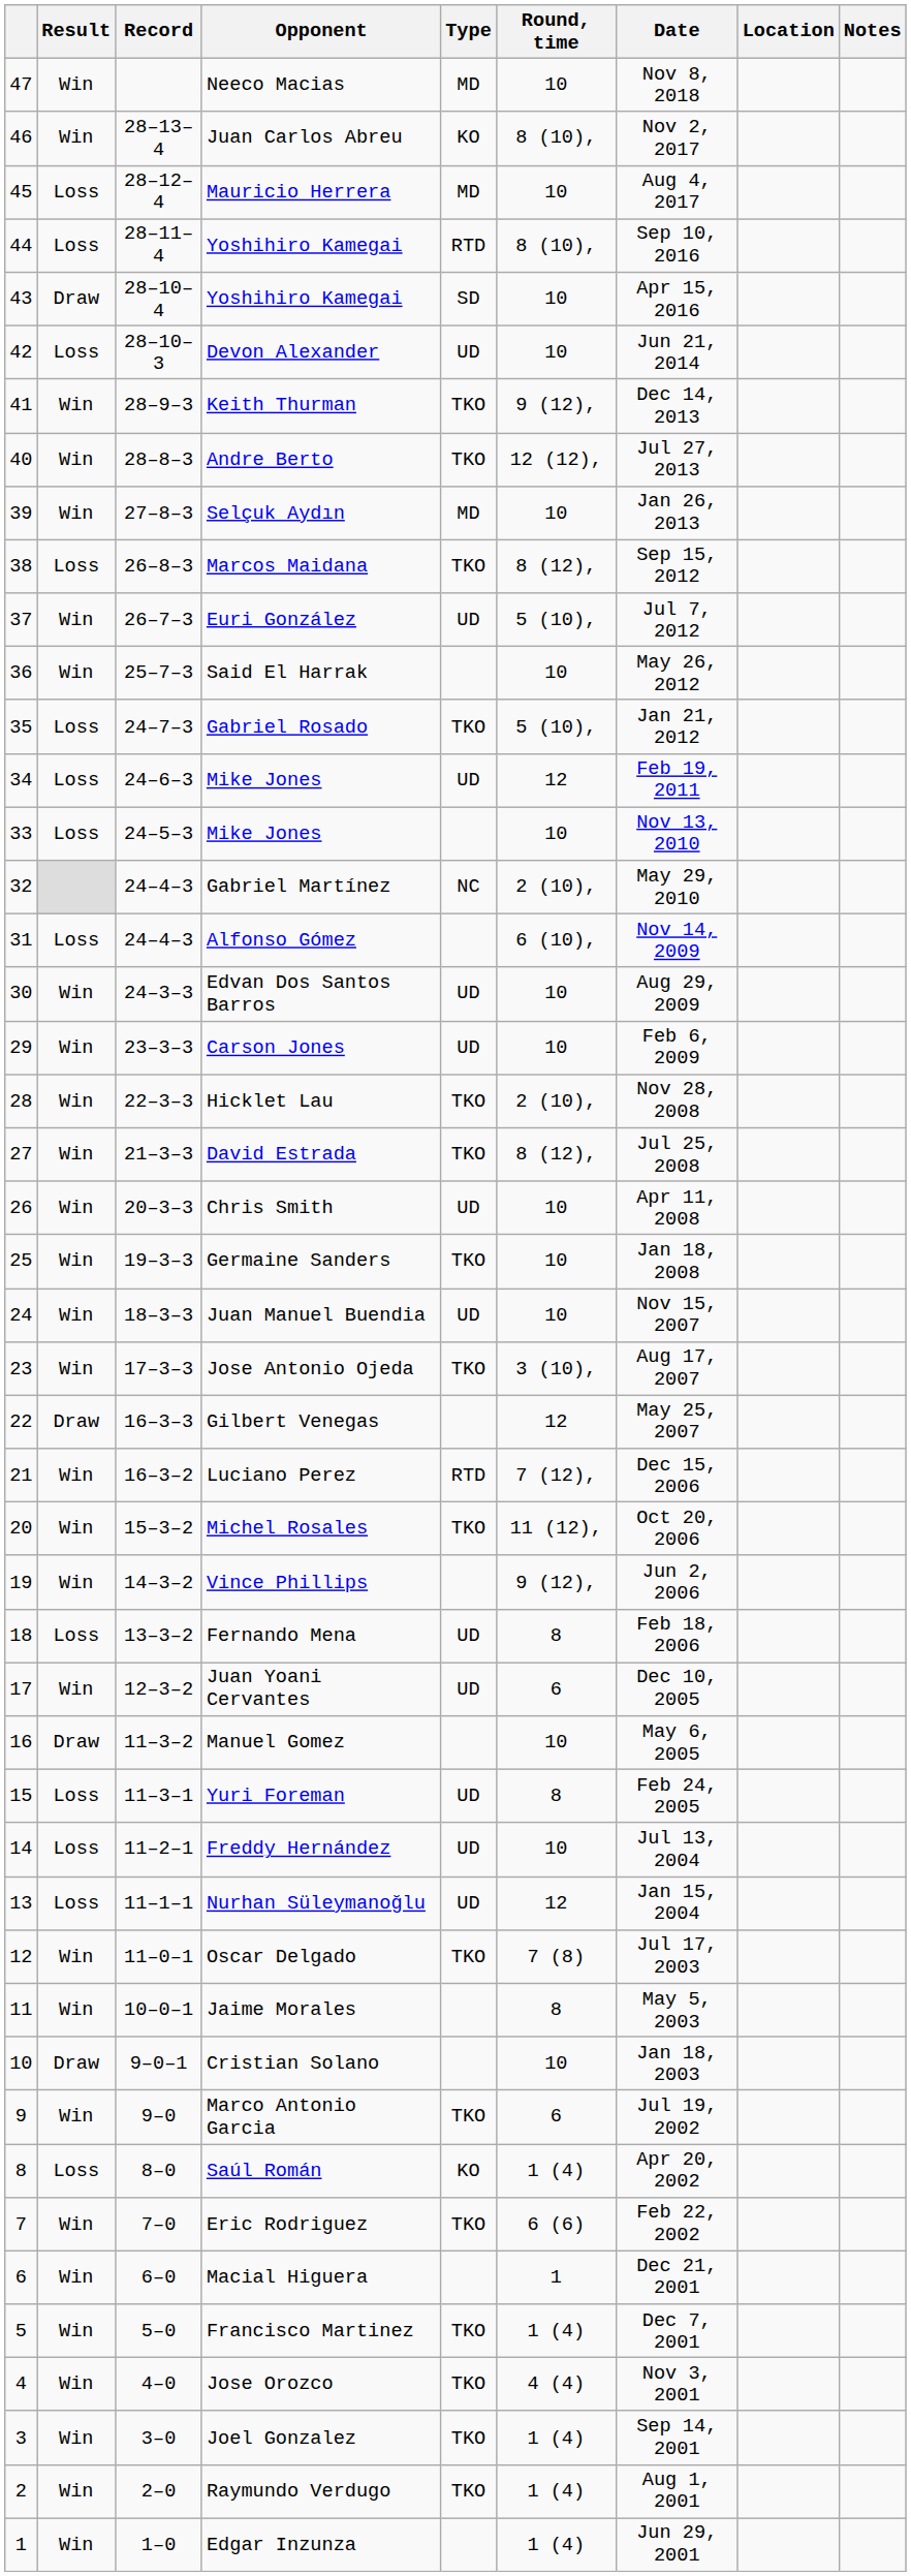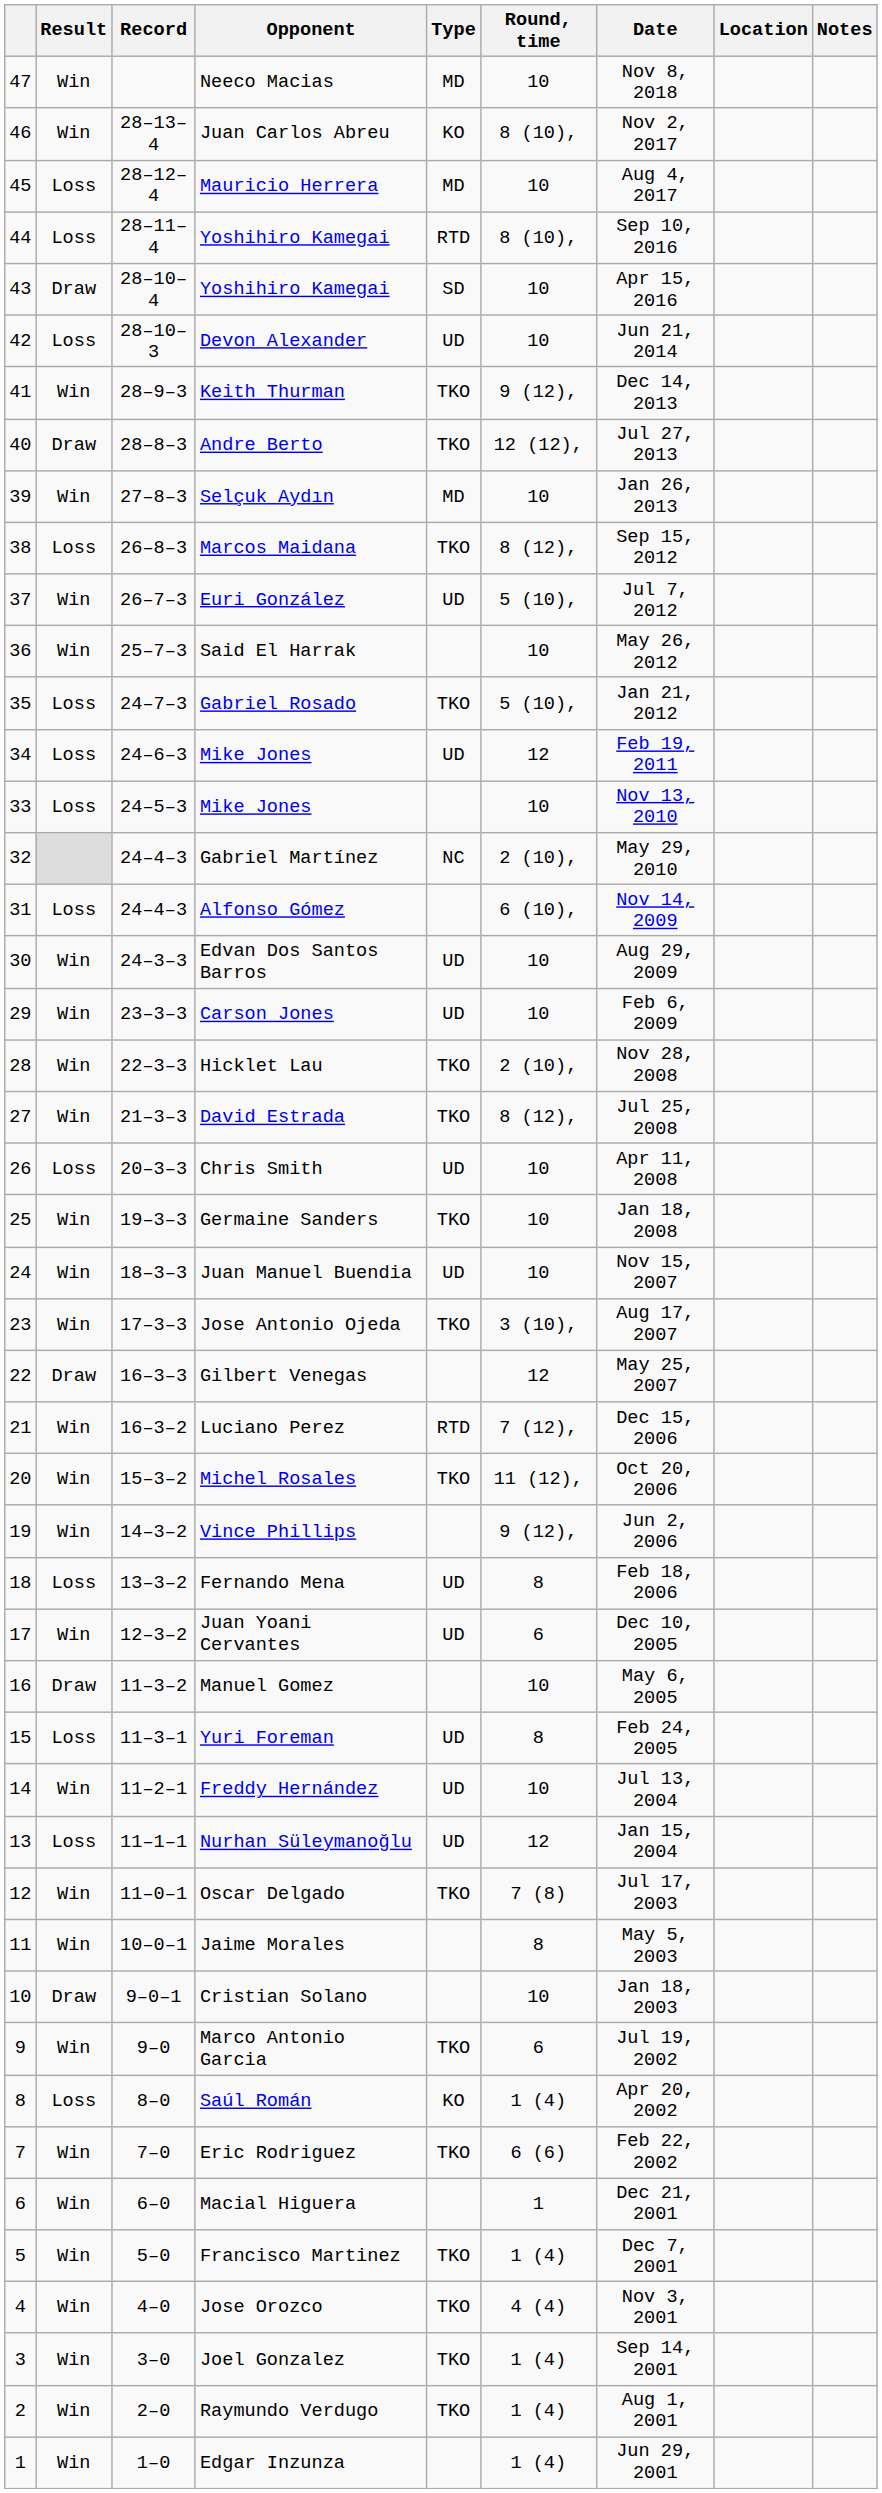Andre Berto | Result: Win -> Draw
Chris Smith | Result: Win -> Loss
Freddy Hernández | Result: Loss -> Win
